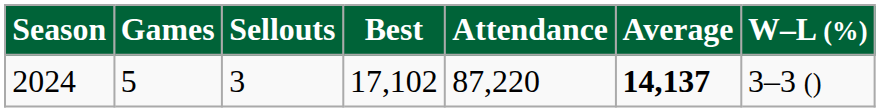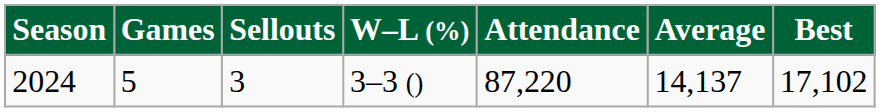columns swapped: W–L (%) <-> Best
2024 | Average: bold -> normal
